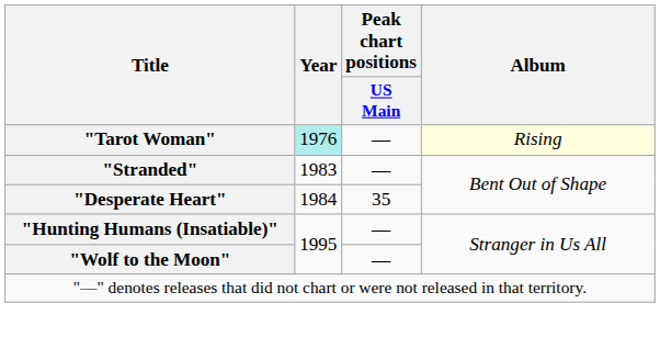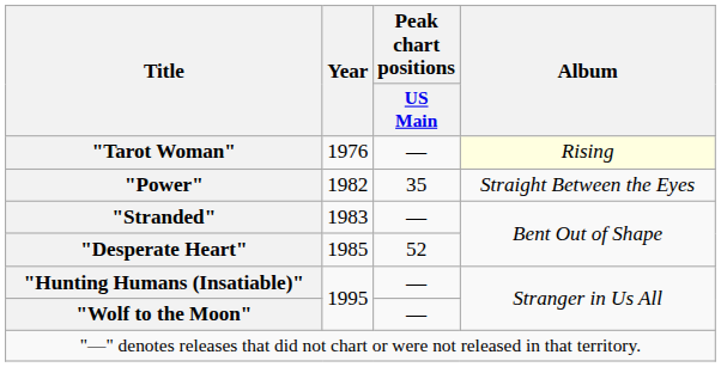"Tarot Woman" | Year: paleturquoise background -> no background
+ row: "Power" | 1982 | 35 | Straight Between the Eyes
"Desperate Heart" | Year: 1984 -> 1985
"Desperate Heart" | Peak chart positions / US Main: 35 -> 52
